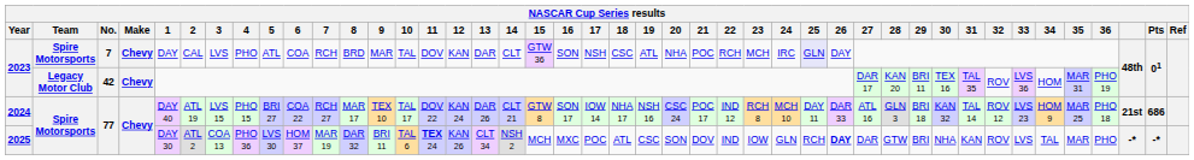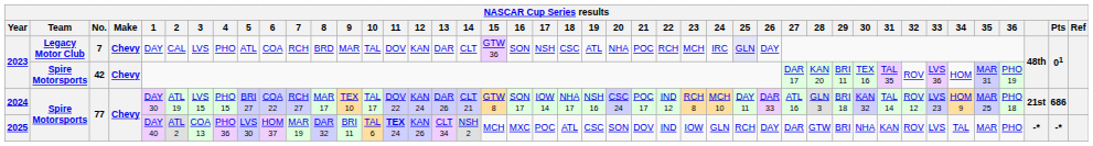2023 / 7 | Team: Spire Motorsports -> Legacy Motor Club
2023 / 42 | Team: Legacy Motor Club -> Spire Motorsports
2024 | 1: DAY 40 -> DAY 30
2025 | 1: DAY 30 -> DAY 40
2025 | 26: bold -> normal
